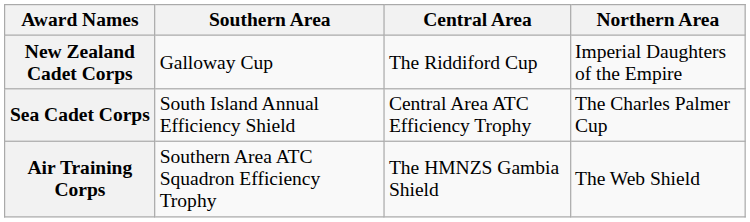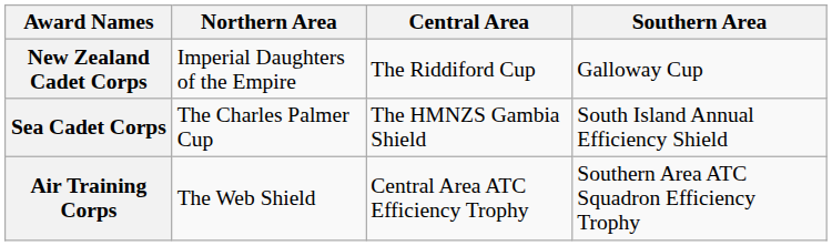columns swapped: Northern Area <-> Southern Area
Sea Cadet Corps | Central Area: Central Area ATC Efficiency Trophy -> The HMNZS Gambia Shield
Air Training Corps | Central Area: The HMNZS Gambia Shield -> Central Area ATC Efficiency Trophy
